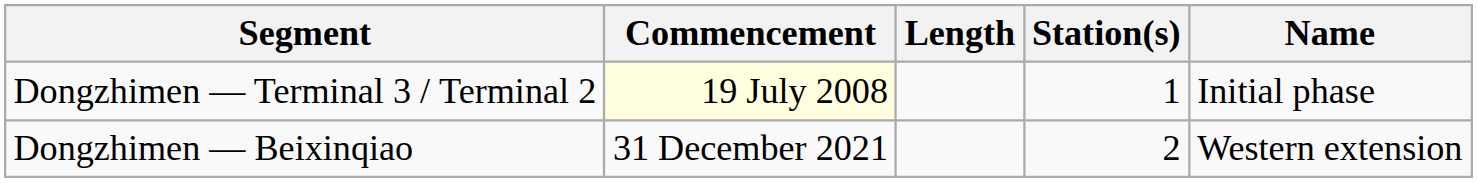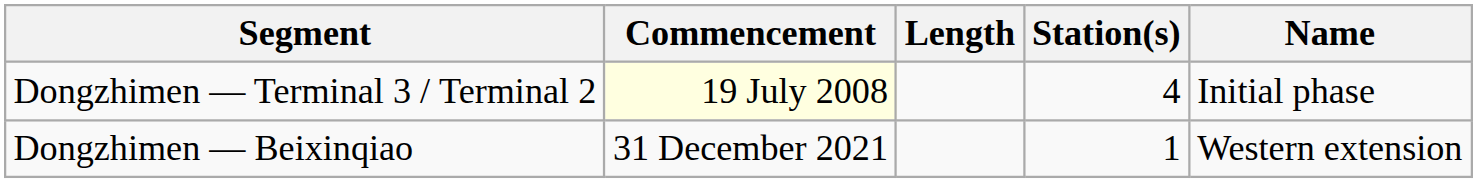Dongzhimen — Terminal 3 / Terminal 2 | Station(s): 1 -> 4
Dongzhimen — Beixinqiao | Station(s): 2 -> 1
